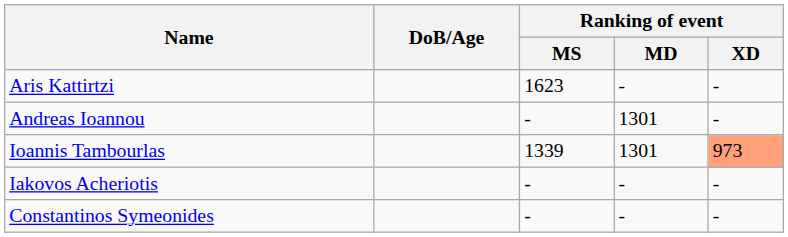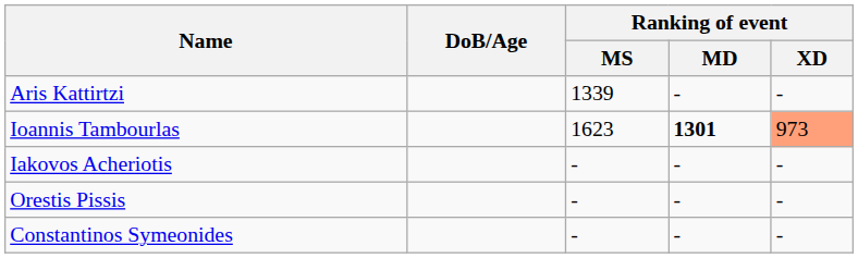Aris Kattirtzi | Ranking of event / MS: 1623 -> 1339
- row: Andreas Ioannou | - | 1301 | -
Ioannis Tambourlas | Ranking of event / MS: 1339 -> 1623
Ioannis Tambourlas | Ranking of event / MD: normal -> bold
+ row: Orestis Pissis | - | - | -
